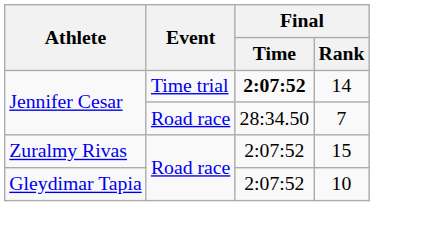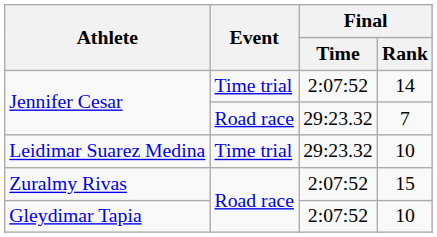Jennifer Cesar / 14 | Final / Time: bold -> normal
Jennifer Cesar / 7 | Final / Time: 28:34.50 -> 29:23.32
+ row: Leidimar Suarez Medina | Time trial | 29:23.32 | 10
